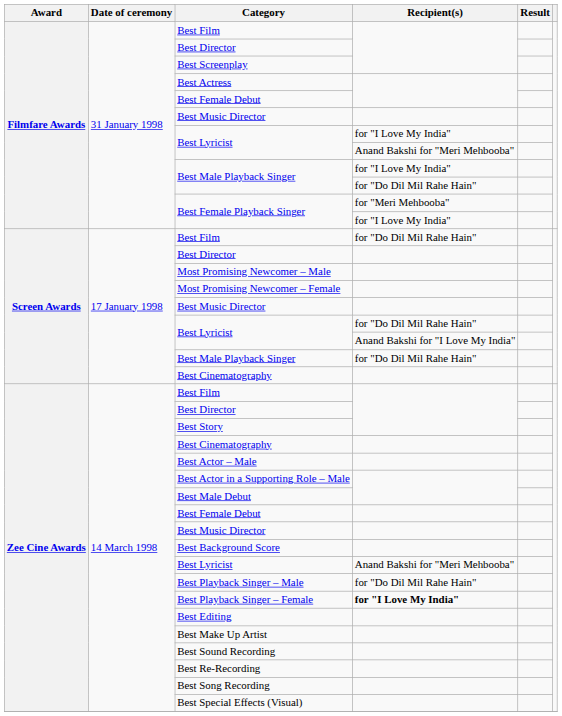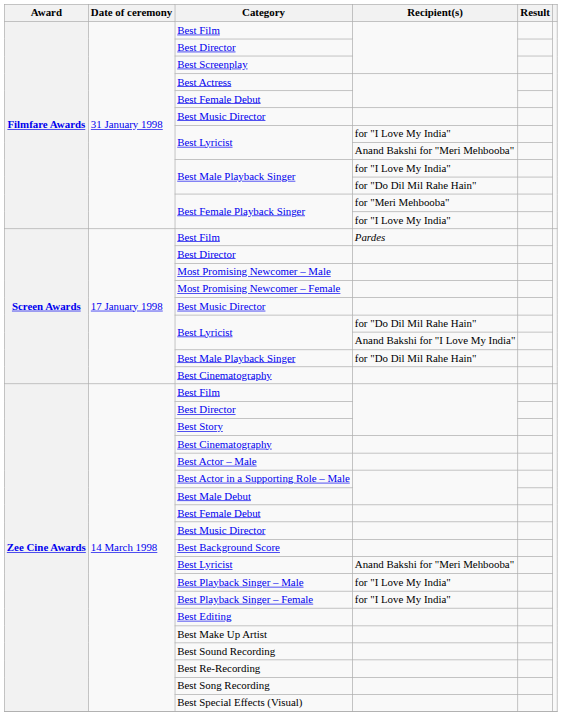Screen Awards / Best Film | Recipient(s): for "Do Dil Mil Rahe Hain" -> Pardes
Best Playback Singer – Male | Recipient(s): for "Do Dil Mil Rahe Hain" -> for "I Love My India"
Best Playback Singer – Female | Recipient(s): bold -> normal
